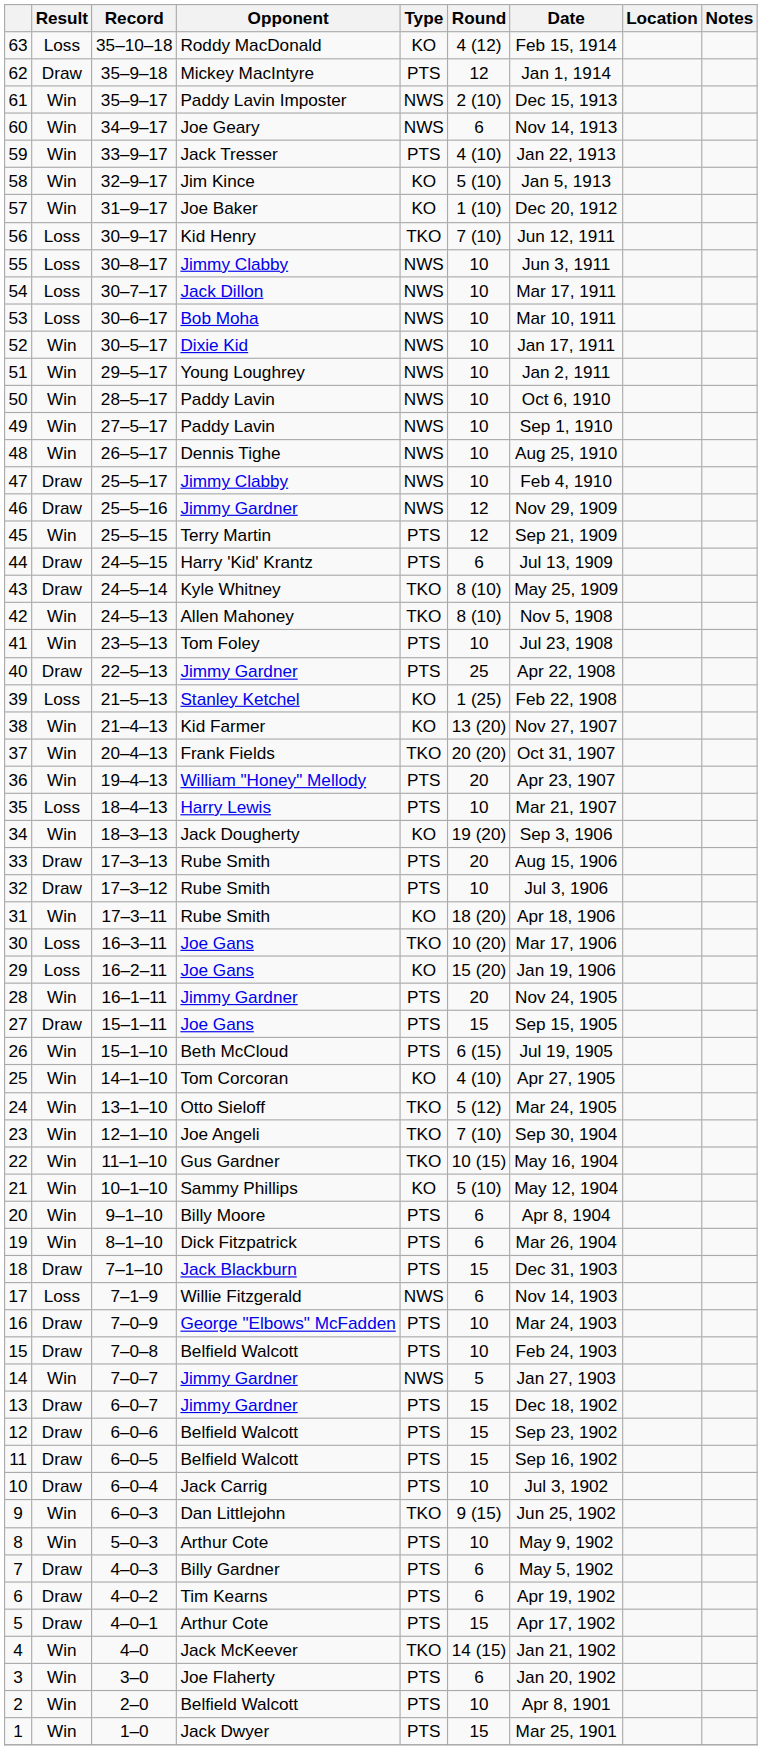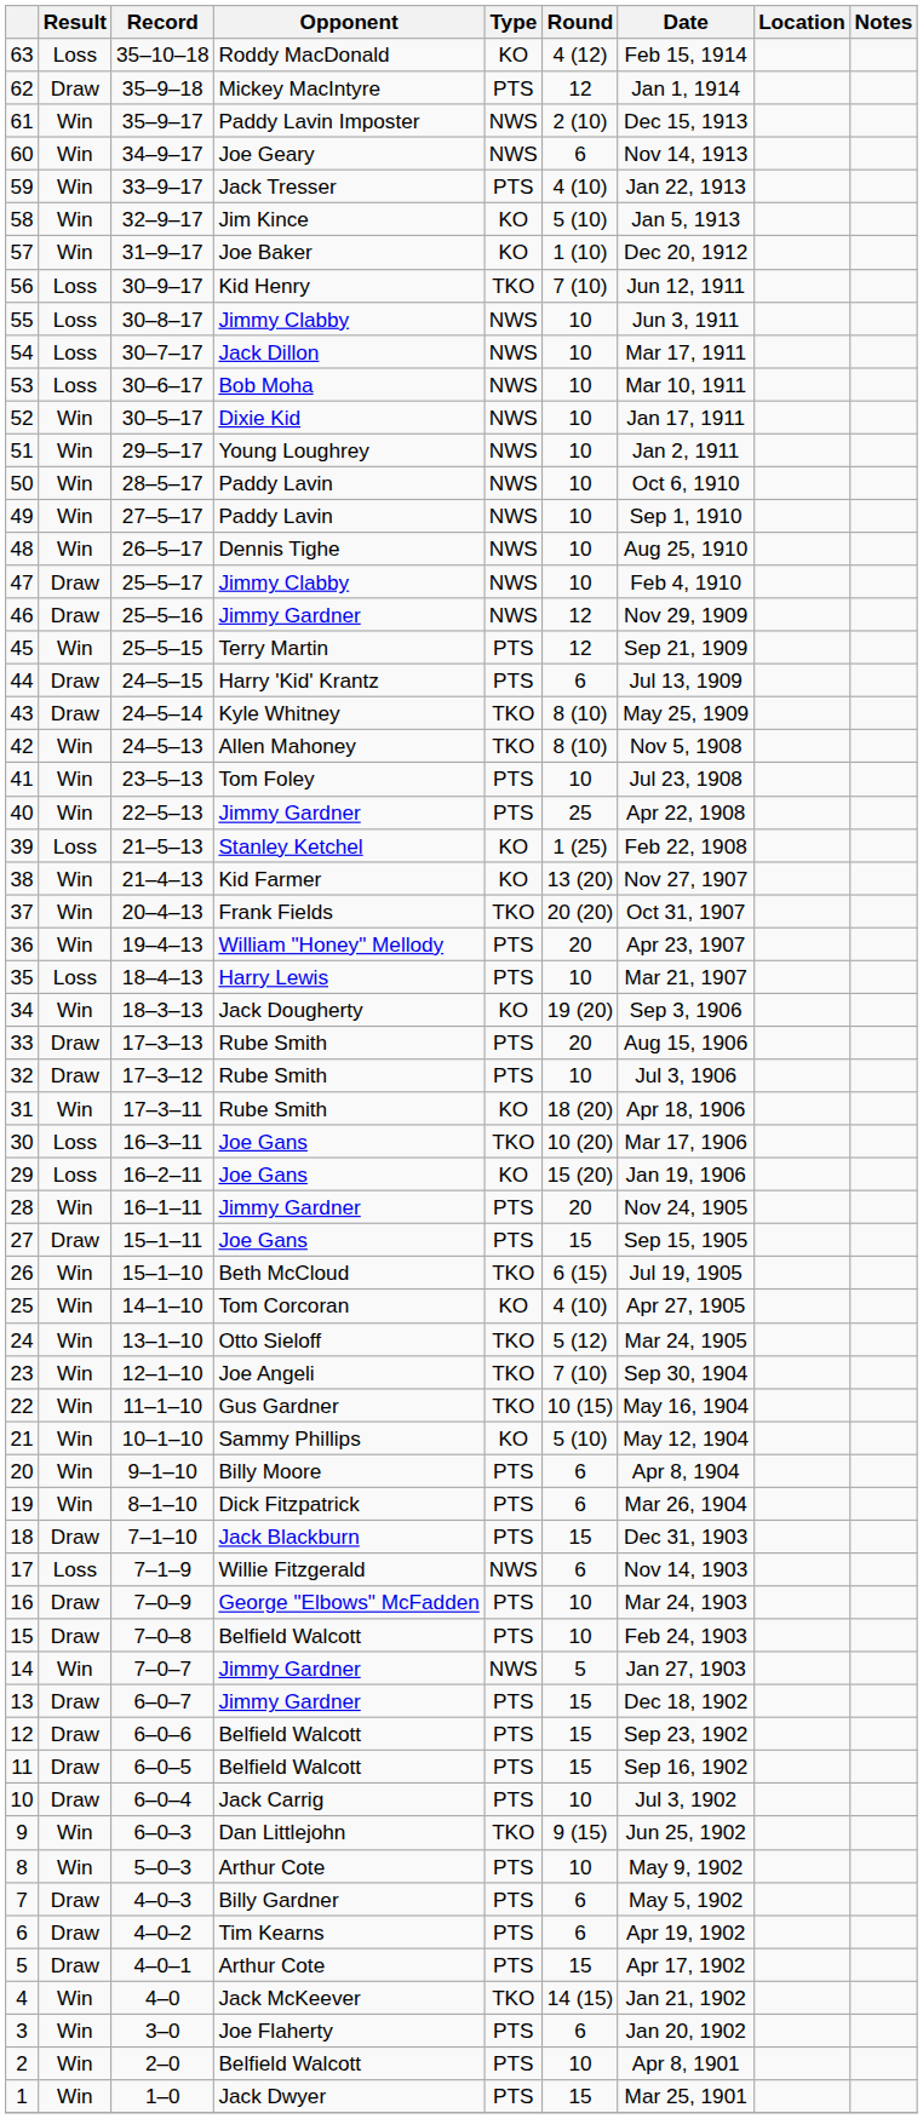40 | Result: Draw -> Win
26 | Type: PTS -> TKO
